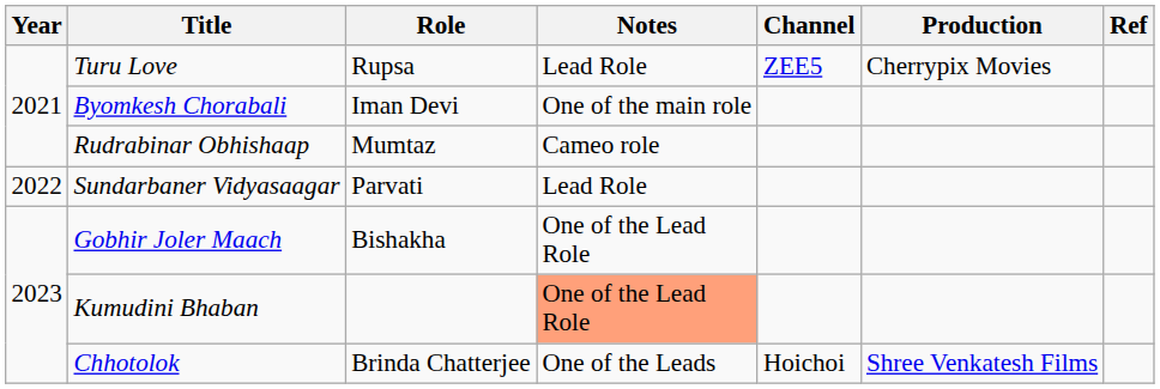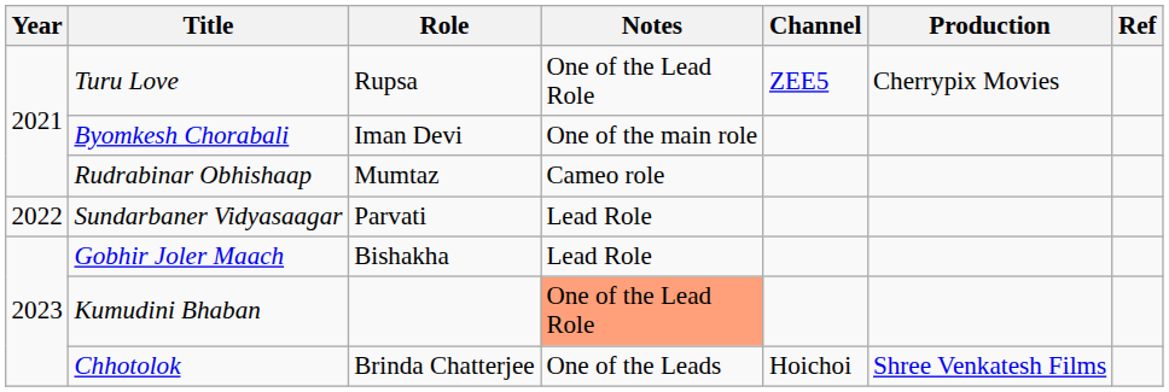Turu Love | Notes: Lead Role -> One of the Lead Role
Gobhir Joler Maach | Notes: One of the Lead Role -> Lead Role
